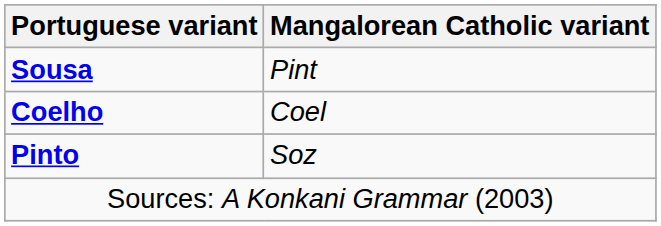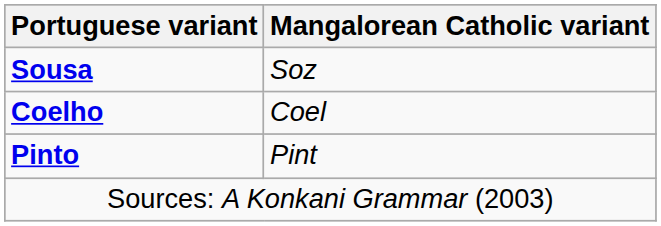Sousa | Mangalorean Catholic variant: Pint -> Soz
Pinto | Mangalorean Catholic variant: Soz -> Pint
